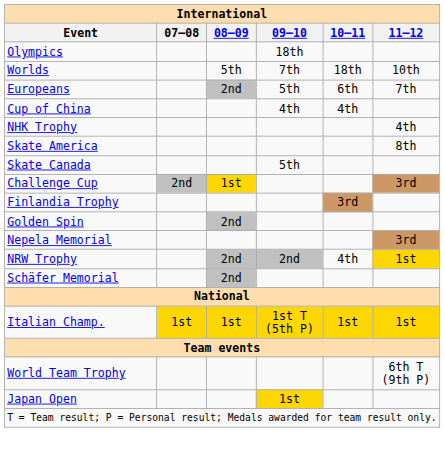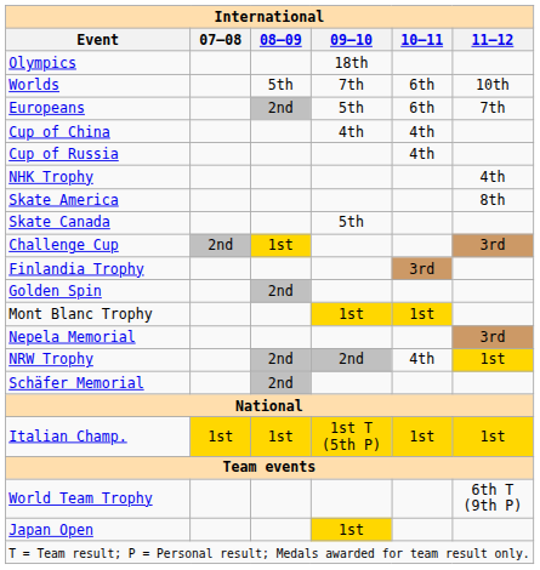Worlds | 10–11: 18th -> 6th
+ row: Cup of Russia | 4th
+ row: Mont Blanc Trophy | 1st | 1st
